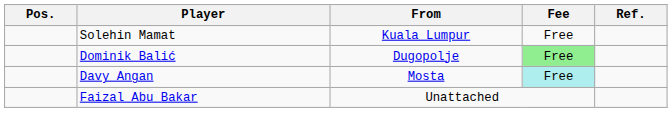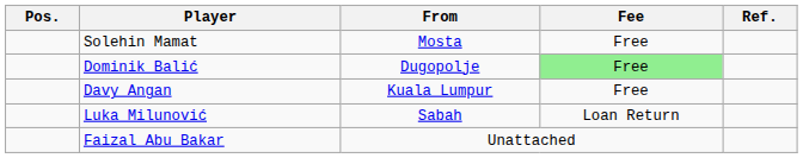Solehin Mamat | From: Kuala Lumpur -> Mosta
Davy Angan | From: Mosta -> Kuala Lumpur
Davy Angan | Fee: paleturquoise background -> no background
+ row: Luka Milunović | Sabah | Loan Return
